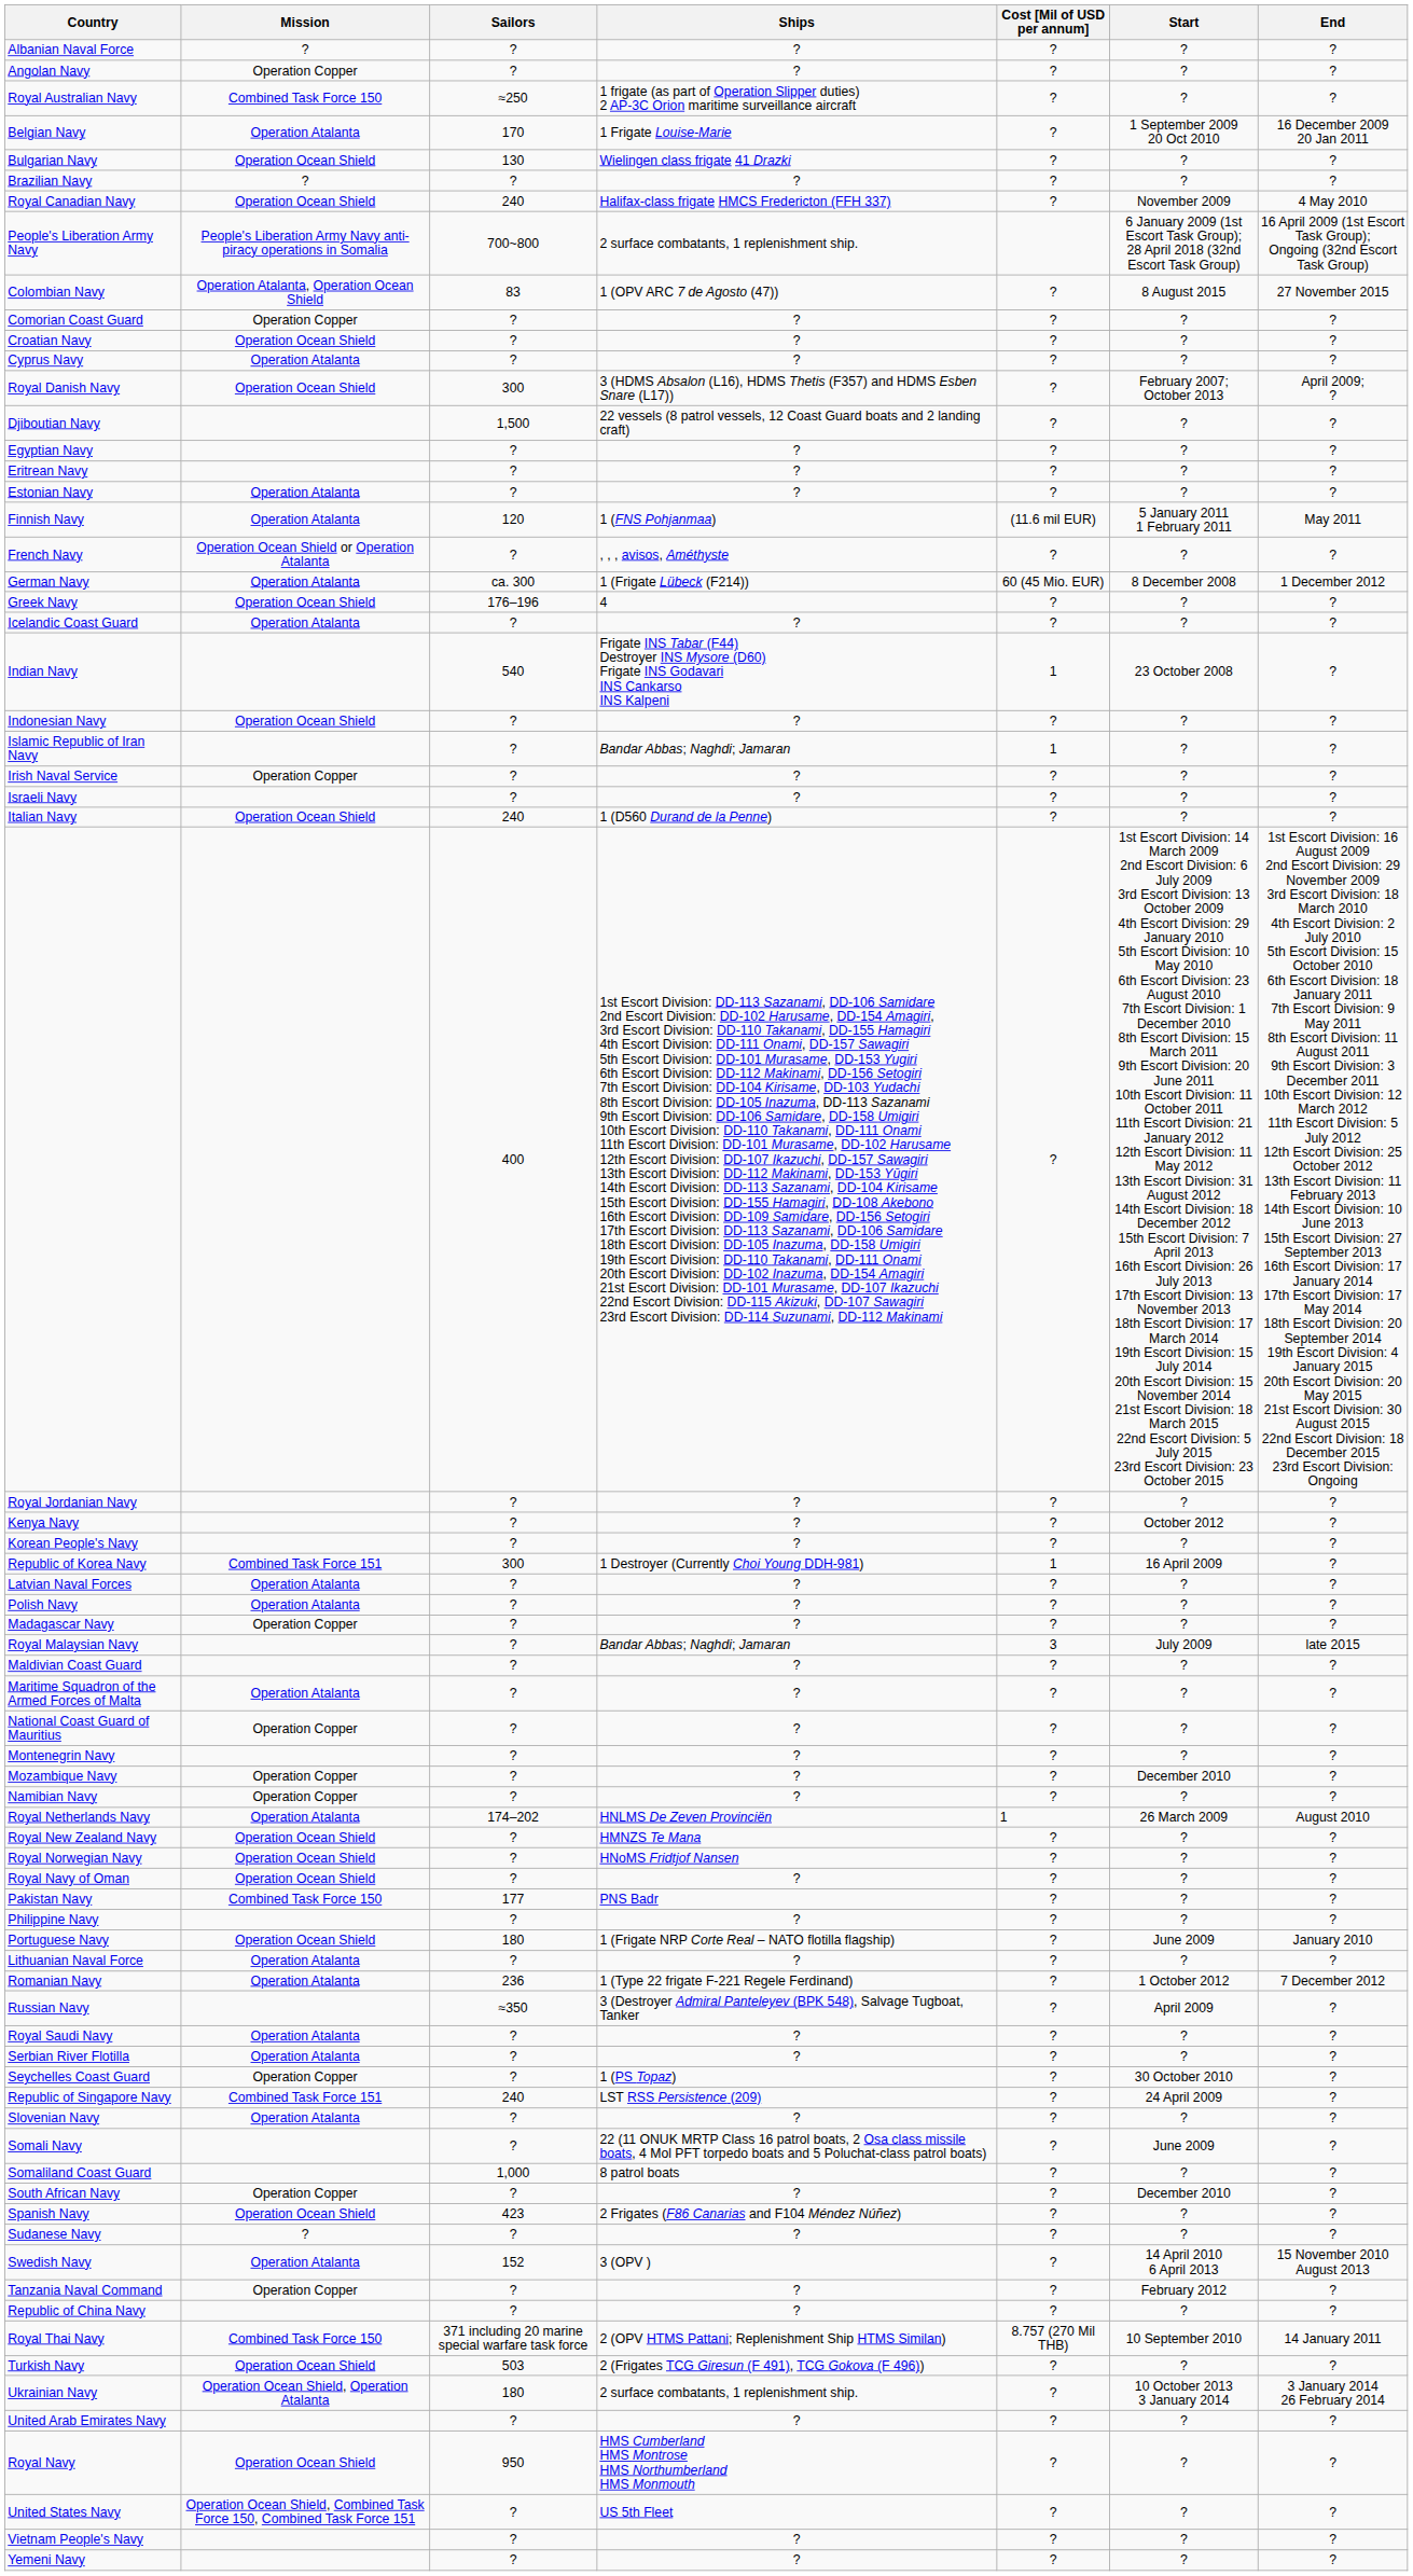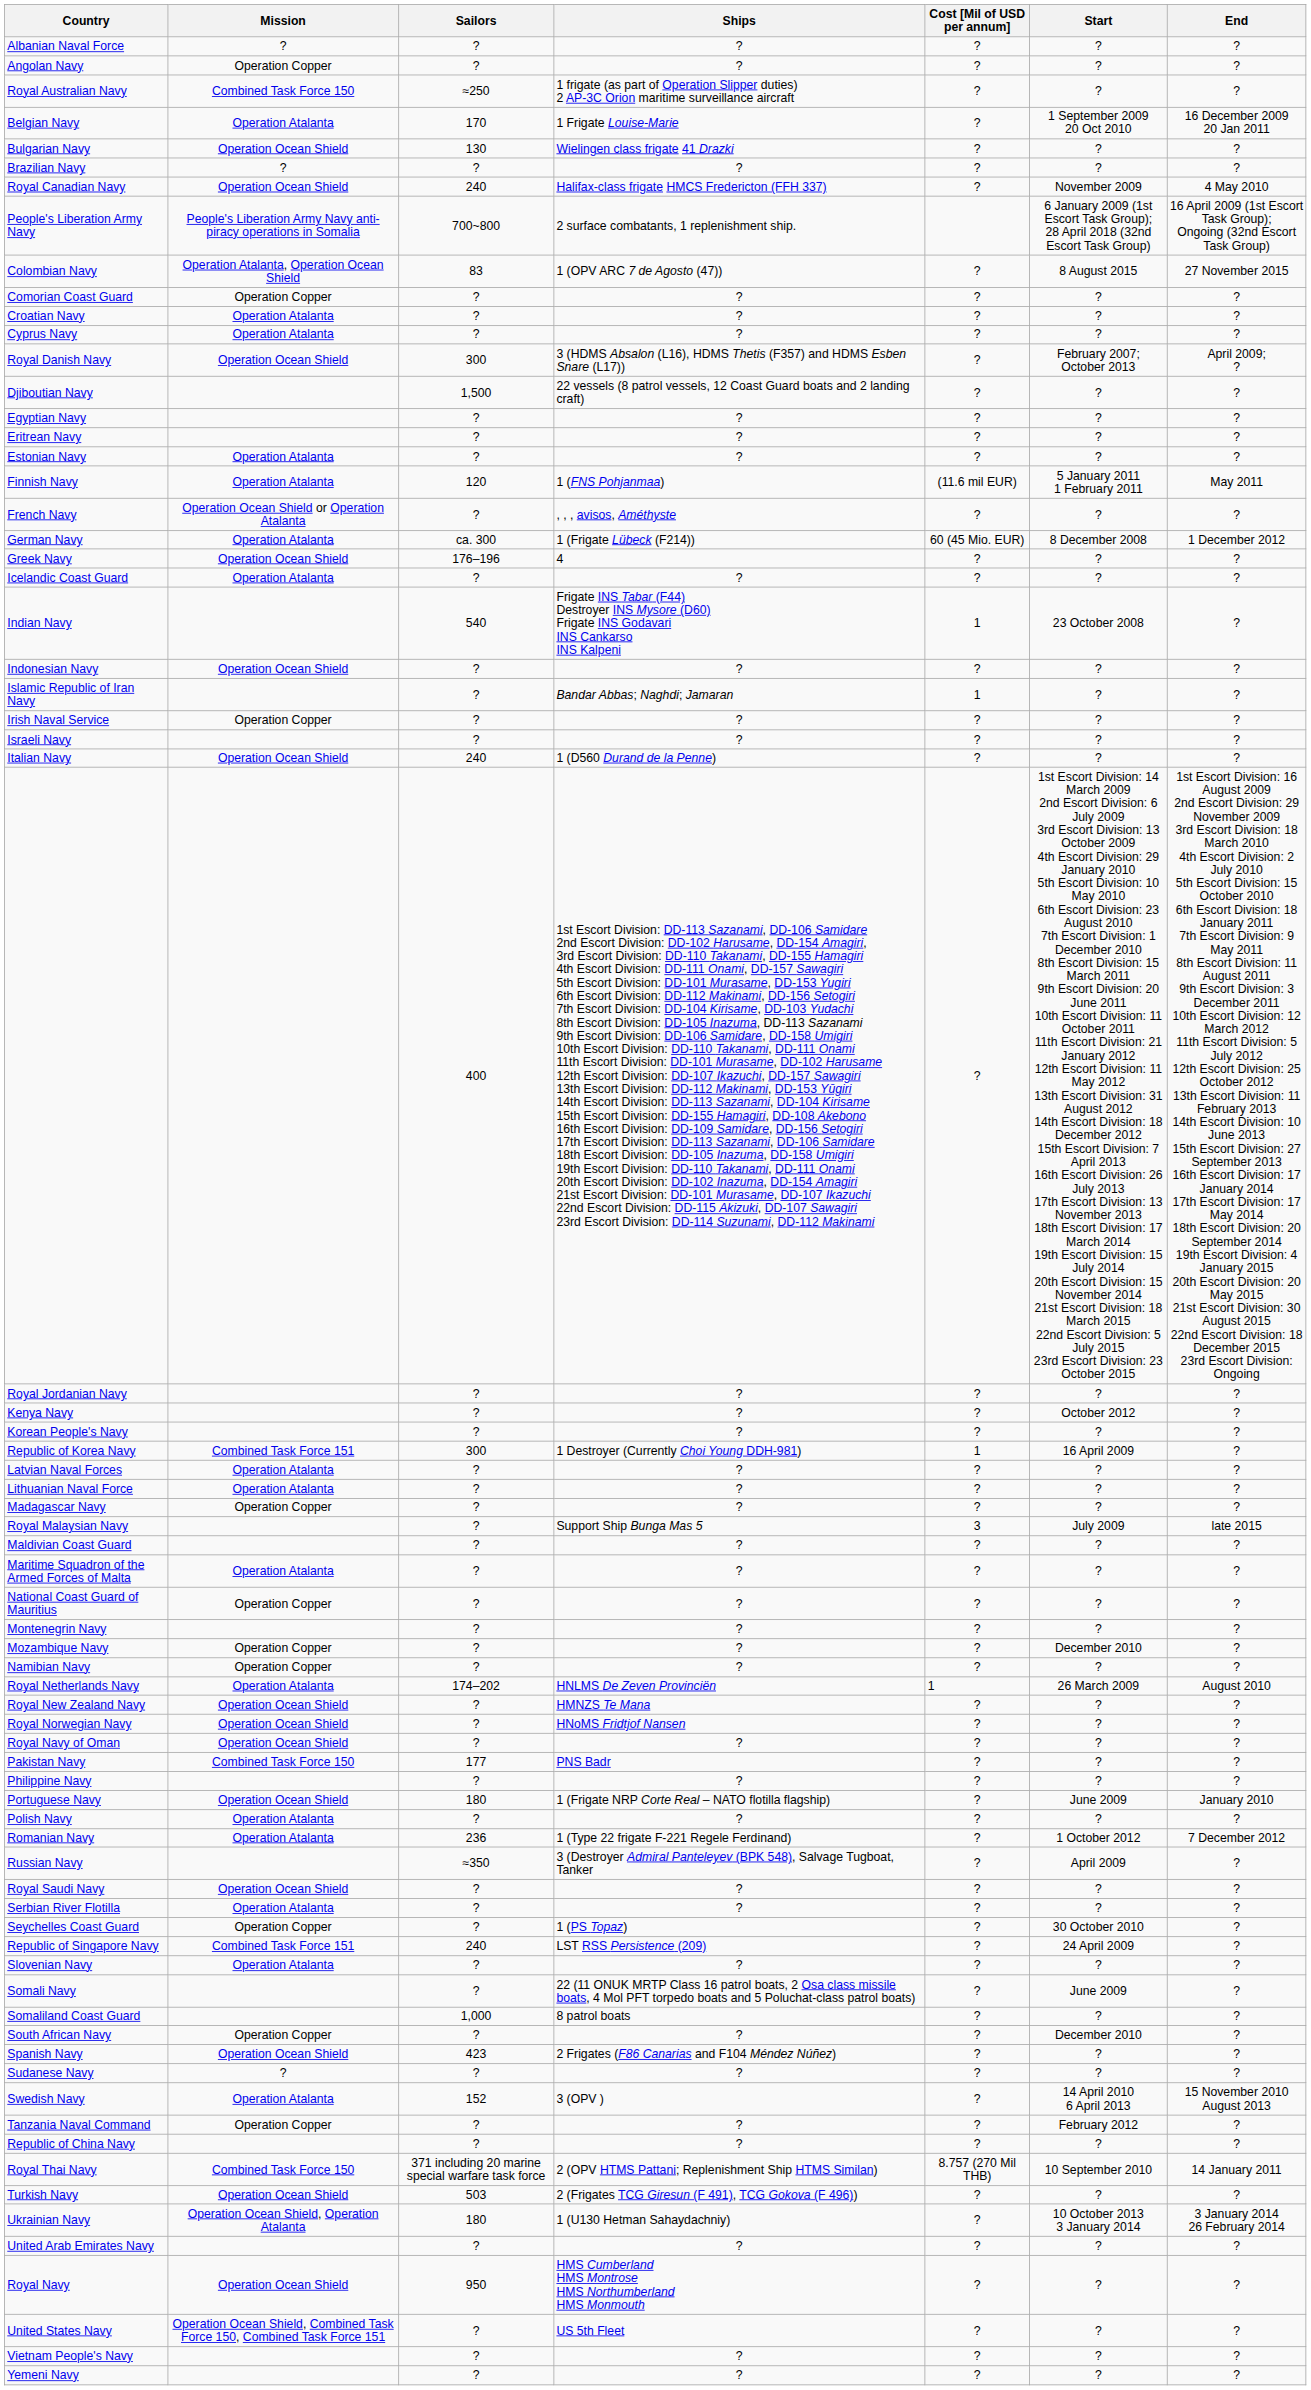Croatian Navy | Mission: Operation Ocean Shield -> Operation Atalanta
rows swapped: Lithuanian Naval Force <-> Polish Navy
Royal Malaysian Navy | Ships: Bandar Abbas; Naghdi; Jamaran -> Support Ship Bunga Mas 5
Royal Saudi Navy | Mission: Operation Atalanta -> Operation Ocean Shield
Ukrainian Navy | Ships: 2 surface combatants, 1 replenishment ship. -> 1 (U130 Hetman Sahaydachniy)
